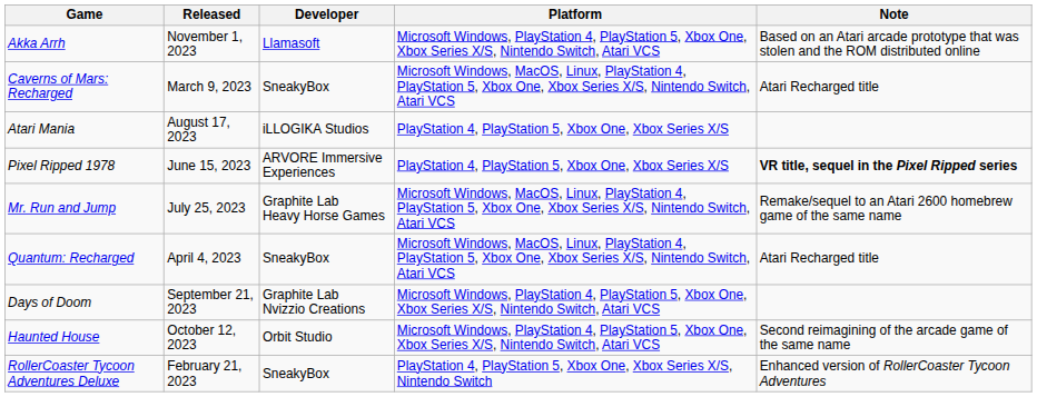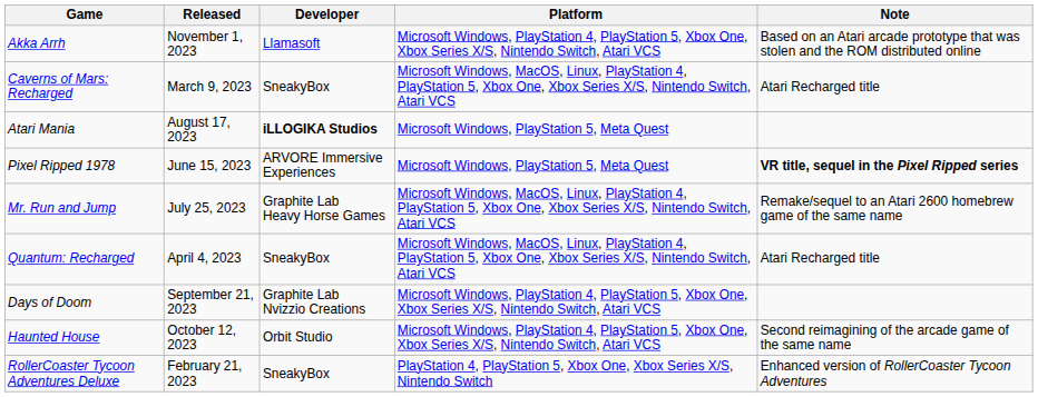Atari Mania | Developer: normal -> bold
Atari Mania | Platform: PlayStation 4, PlayStation 5, Xbox One, Xbox Series X/S -> Microsoft Windows, PlayStation 5, Meta Quest
Pixel Ripped 1978 | Platform: PlayStation 4, PlayStation 5, Xbox One, Xbox Series X/S -> Microsoft Windows, PlayStation 5, Meta Quest
